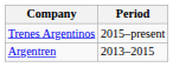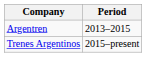rows swapped: Argentren <-> Trenes Argentinos
